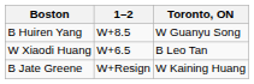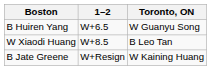B Huiren Yang | 1–2: W+8.5 -> W+6.5
W Xiaodi Huang | 1–2: W+6.5 -> W+8.5
